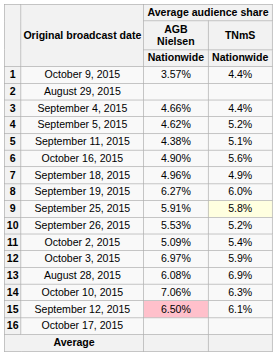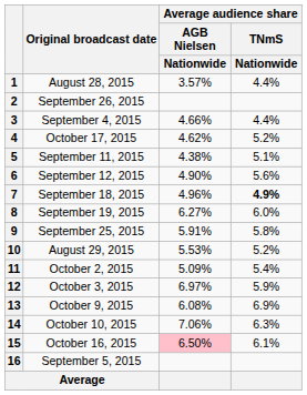1 | Original broadcast date: October 9, 2015 -> August 28, 2015
2 | Original broadcast date: August 29, 2015 -> September 26, 2015
4 | Original broadcast date: September 5, 2015 -> October 17, 2015
6 | Original broadcast date: October 16, 2015 -> September 12, 2015
7 | Average audience share / TNmS / Nationwide: normal -> bold
9 | Average audience share / TNmS / Nationwide: lightyellow background -> no background
10 | Original broadcast date: September 26, 2015 -> August 29, 2015
13 | Original broadcast date: August 28, 2015 -> October 9, 2015
15 | Original broadcast date: September 12, 2015 -> October 16, 2015
16 | Original broadcast date: October 17, 2015 -> September 5, 2015
